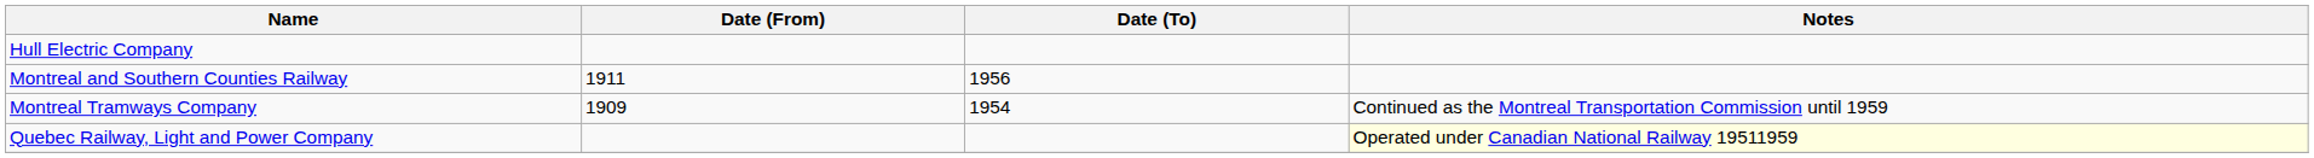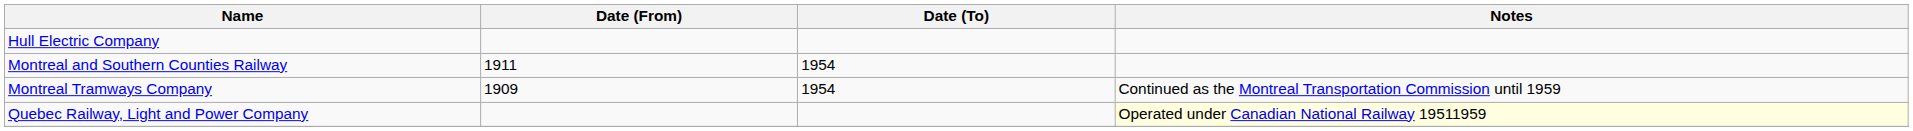Montreal and Southern Counties Railway | Date (To): 1956 -> 1954
